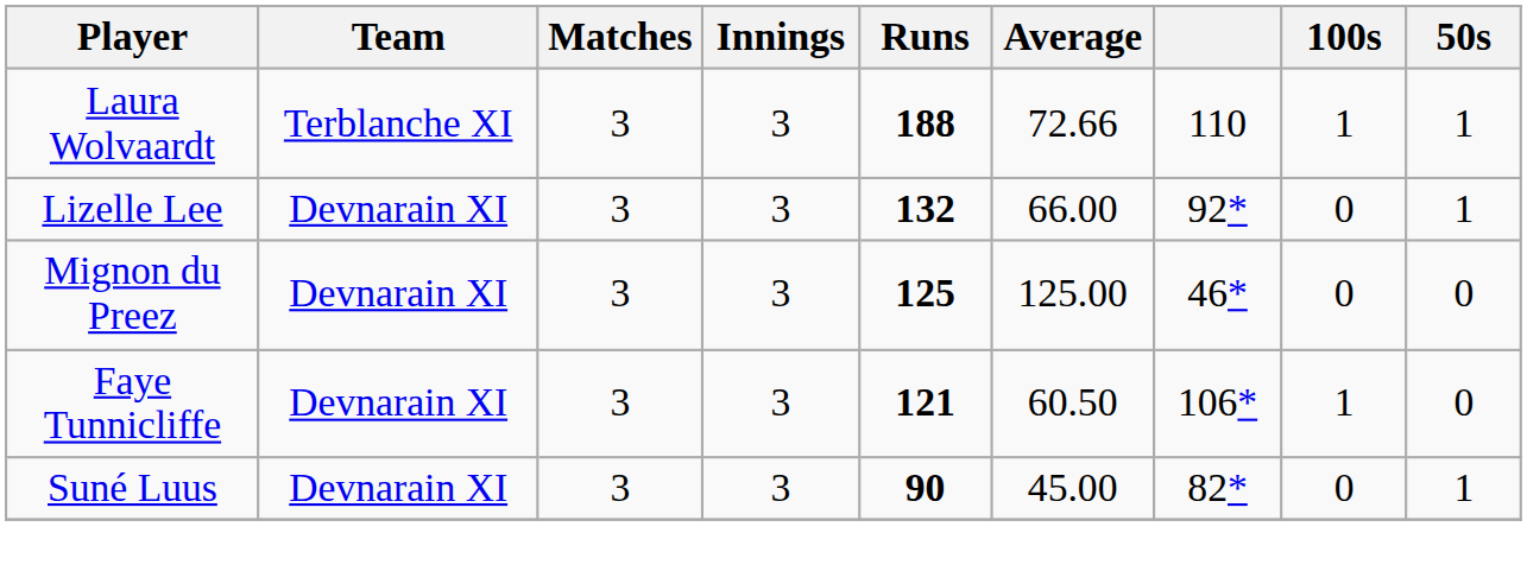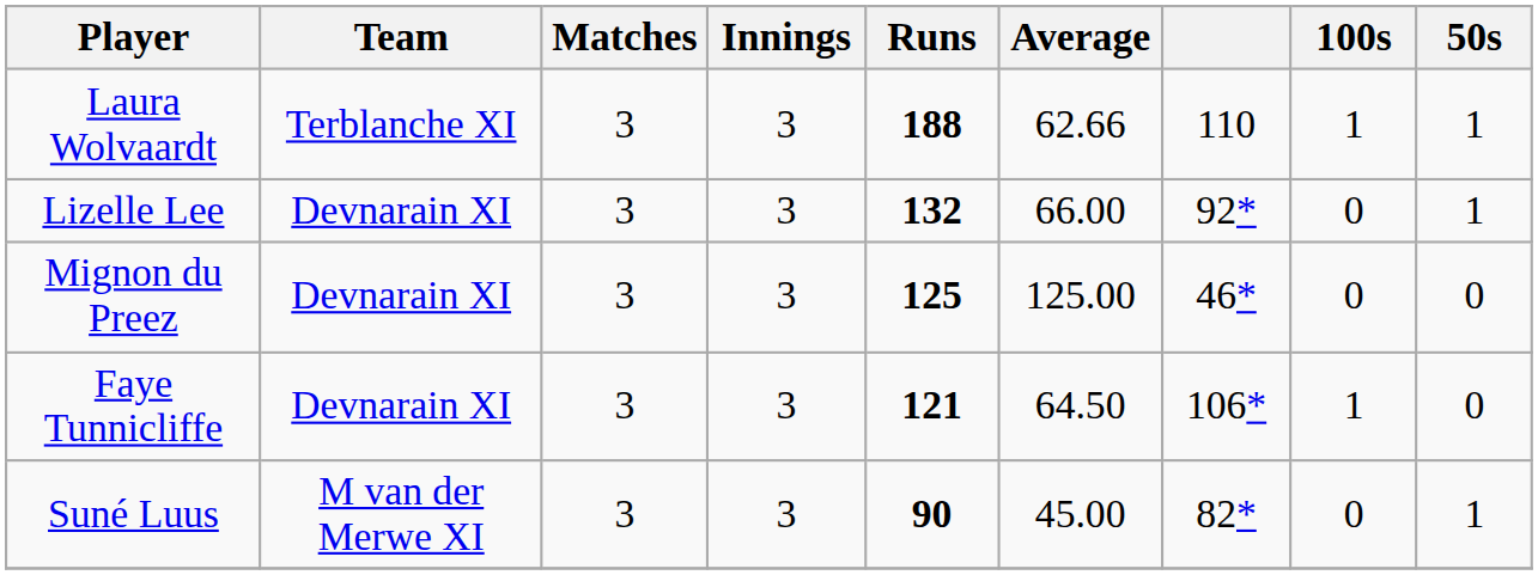Laura Wolvaardt | Average: 72.66 -> 62.66
Faye Tunnicliffe | Average: 60.50 -> 64.50
Suné Luus | Team: Devnarain XI -> M van der Merwe XI
